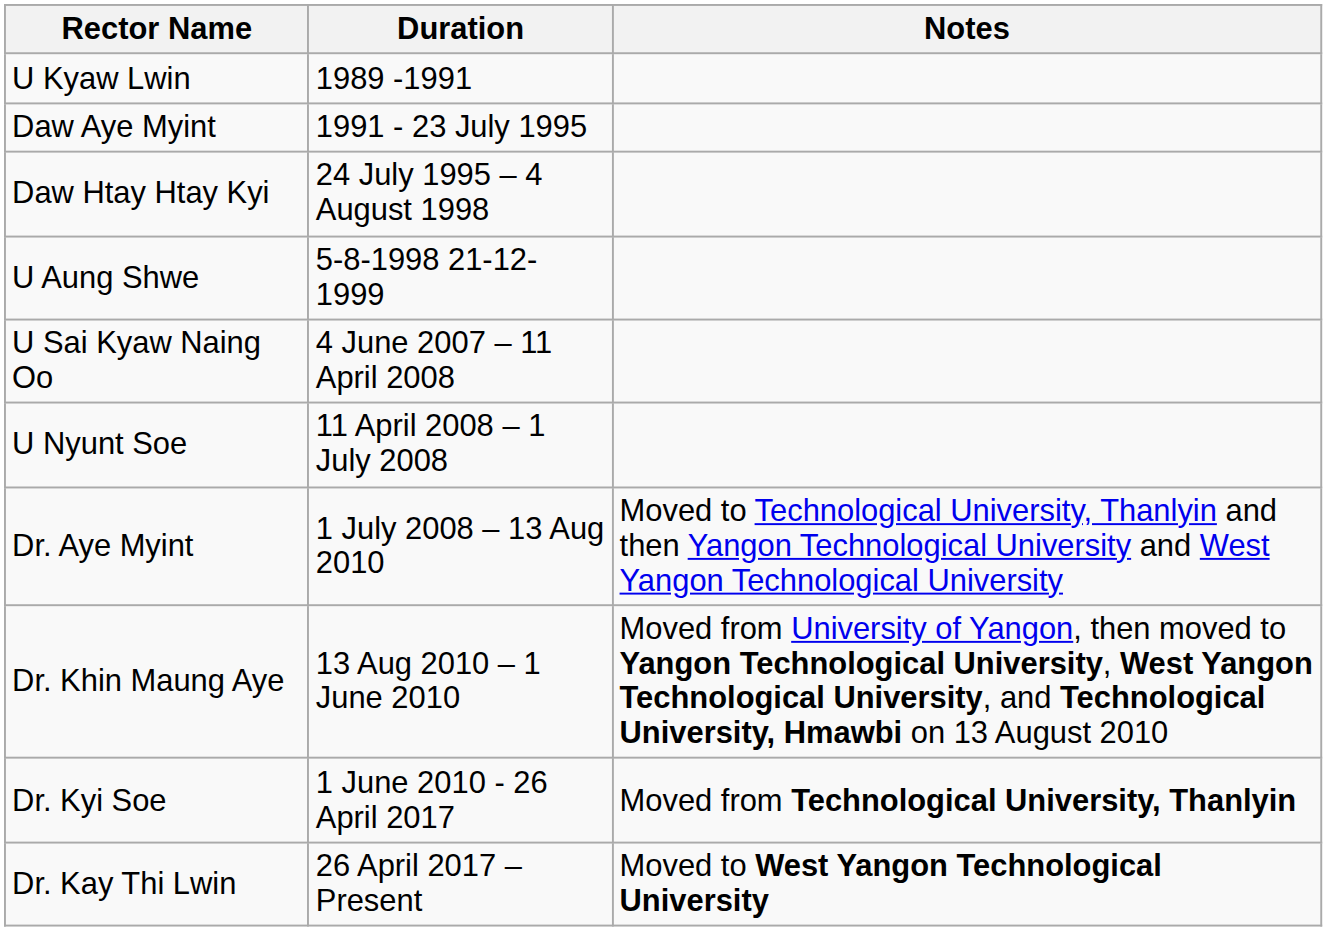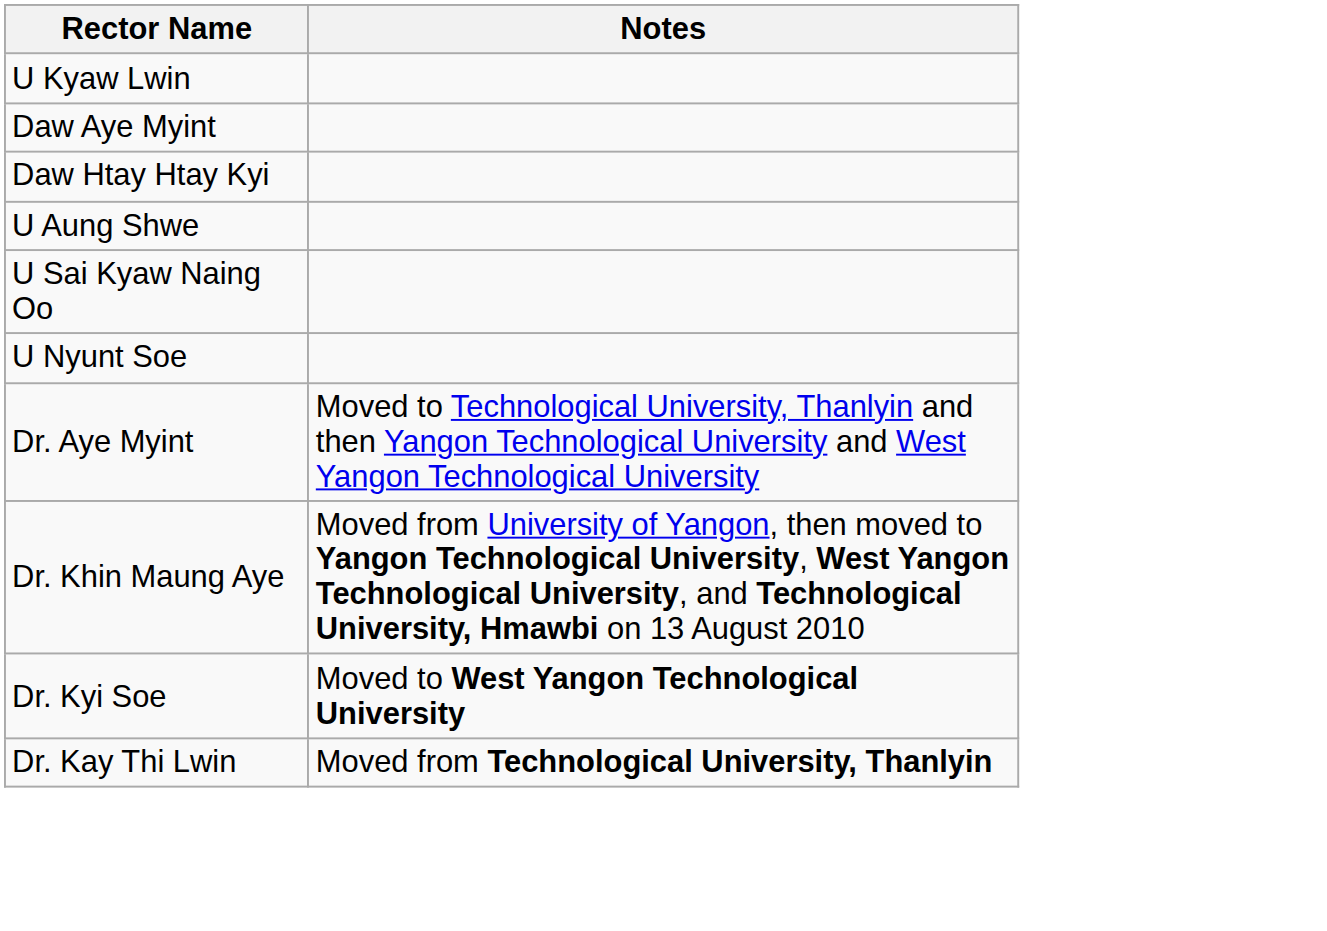- column: Duration | 1989 -1991 | 1991 - 23 July 1995 | 24 July 1995 – 4 August 1998 | 5-8-1998 21-12-1999 | 4 June 2007 – 11 April 2008 | 11 April 2008 – 1 July 2008 | 1 July 2008 – 13 Aug 2010 | 13 Aug 2010 – 1 June 2010 | 1 June 2010 - 26 April 2017 | 26 April 2017 – Present
Dr. Kyi Soe | Notes: Moved from Technological University, Thanlyin -> Moved to West Yangon Technological University
Dr. Kay Thi Lwin | Notes: Moved to West Yangon Technological University -> Moved from Technological University, Thanlyin
